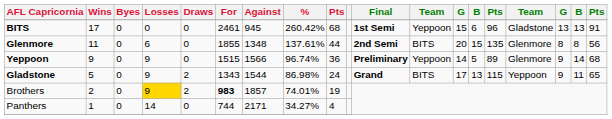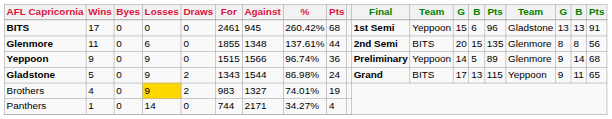Brothers | Wins: 2 -> 4
Brothers | For: bold -> normal
Brothers | Against: 1857 -> 1327
